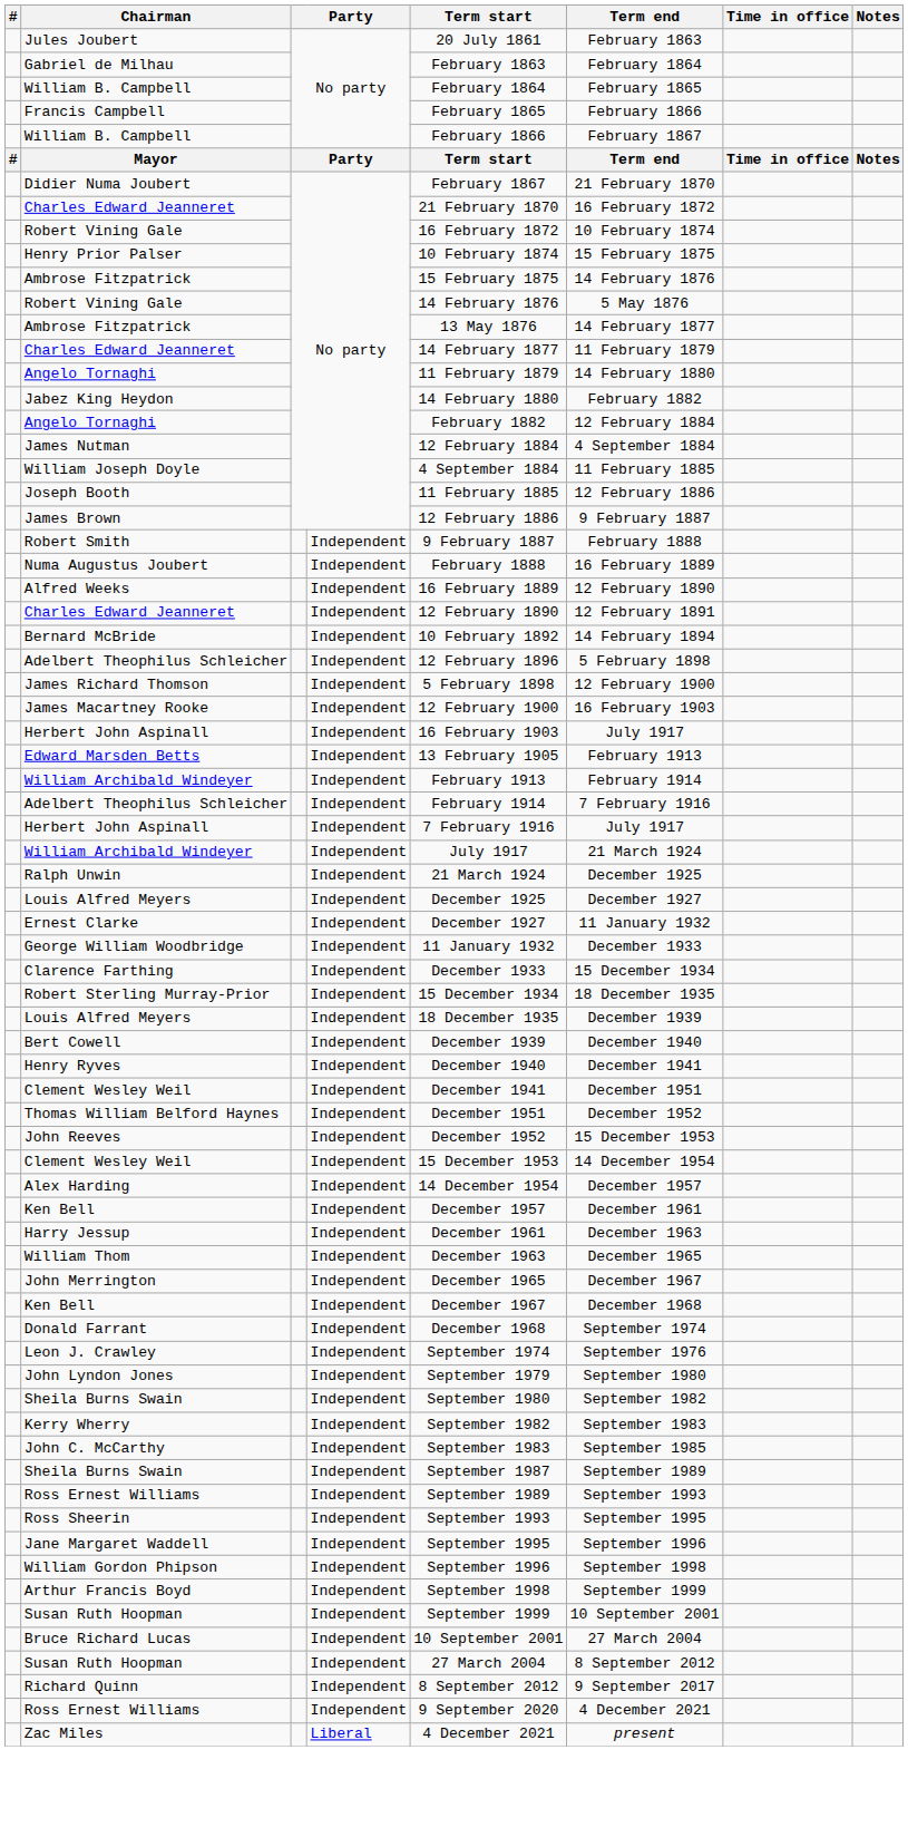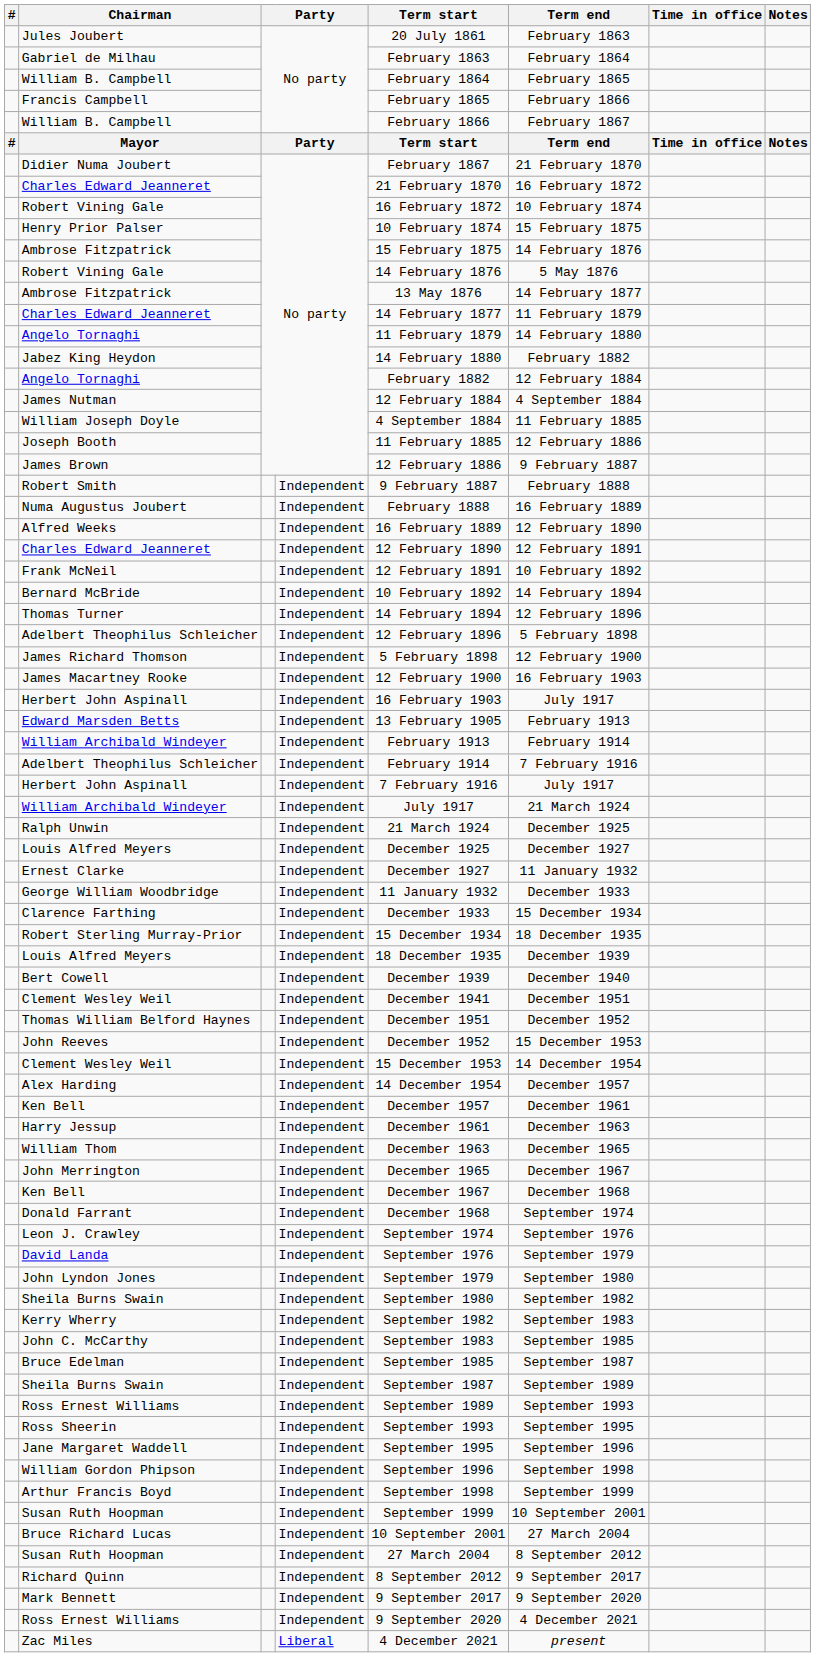+ row: Frank McNeil | Independent | 12 February 1891 | 10 February 1892
+ row: Thomas Turner | Independent | 14 February 1894 | 12 February 1896
- row: Henry Ryves | Independent | December 1940 | December 1941
+ row: David Landa | Independent | September 1976 | September 1979
+ row: Bruce Edelman | Independent | September 1985 | September 1987
+ row: Mark Bennett | Independent | 9 September 2017 | 9 September 2020
